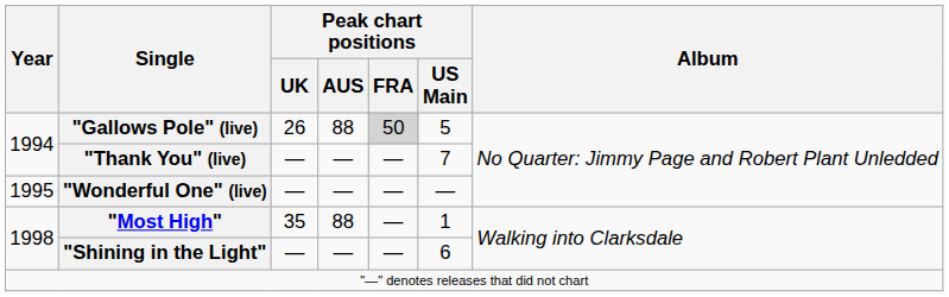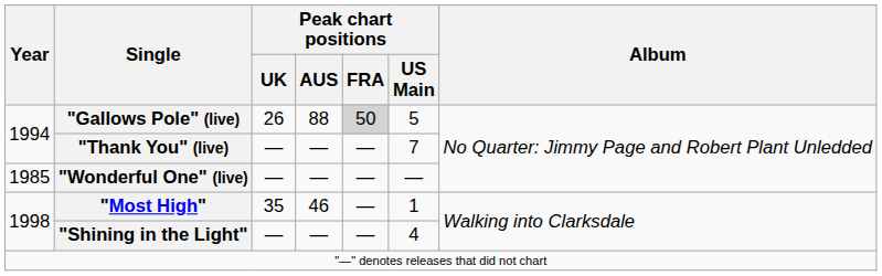"Wonderful One" (live) | Year: 1995 -> 1985
"Most High" | Peak chart positions / AUS: 88 -> 46
"Shining in the Light" | Peak chart positions / US Main: 6 -> 4
